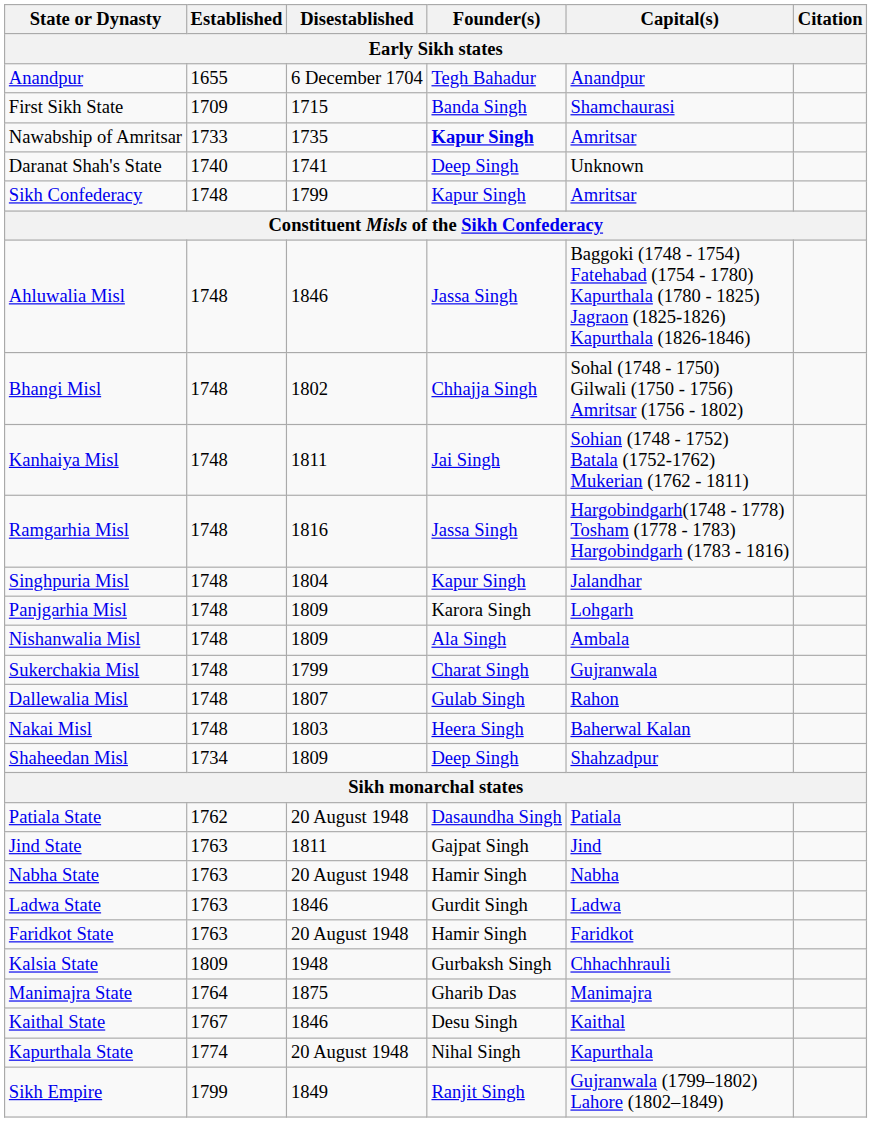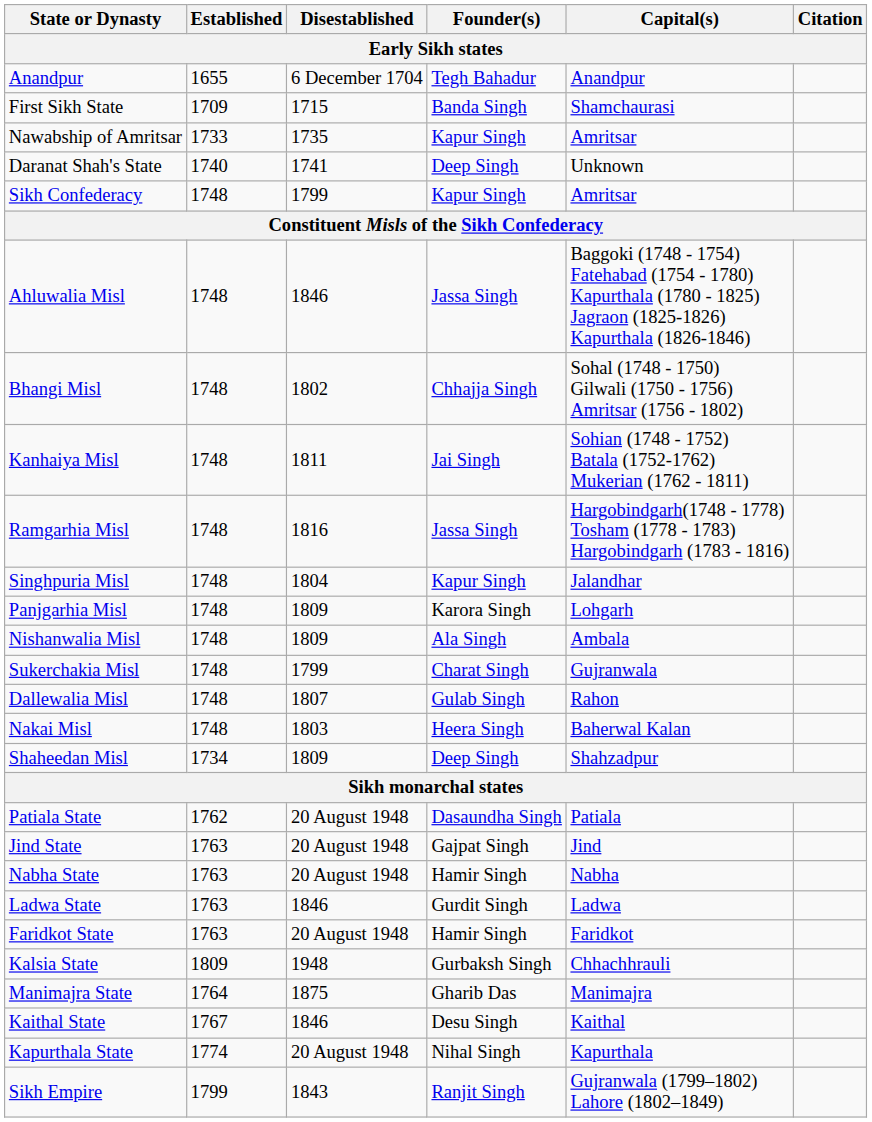Nawabship of Amritsar | Founder(s): bold -> normal
Jind State | Disestablished: 1811 -> 20 August 1948
Sikh Empire | Disestablished: 1849 -> 1843
